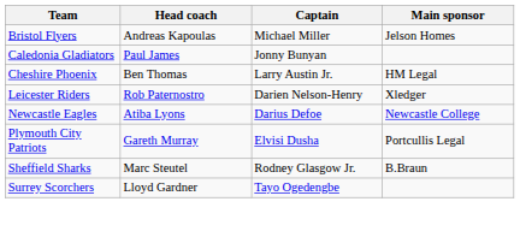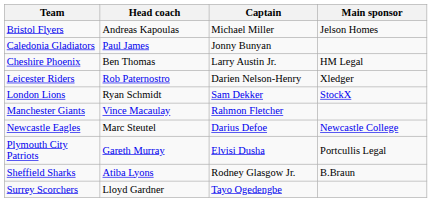+ row: London Lions | Ryan Schmidt | Sam Dekker | StockX
+ row: Manchester Giants | Vince Macaulay | Rahmon Fletcher
Newcastle Eagles | Head coach: Atiba Lyons -> Marc Steutel
Sheffield Sharks | Head coach: Marc Steutel -> Atiba Lyons
